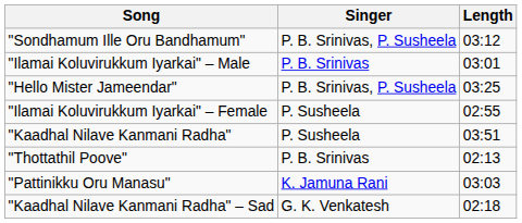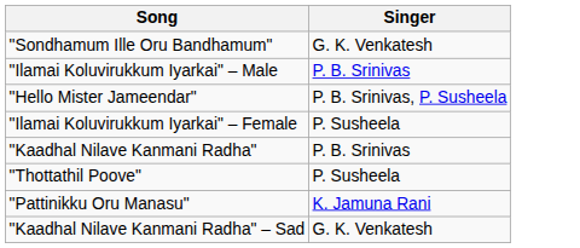- column: Length | 03:12 | 03:01 | 03:25 | 02:55 | 03:51 | 02:13 | 03:03 | 02:18
"Sondhamum Ille Oru Bandhamum" | Singer: P. B. Srinivas, P. Susheela -> G. K. Venkatesh
"Kaadhal Nilave Kanmani Radha" | Singer: P. Susheela -> P. B. Srinivas
"Thottathil Poove" | Singer: P. B. Srinivas -> P. Susheela
